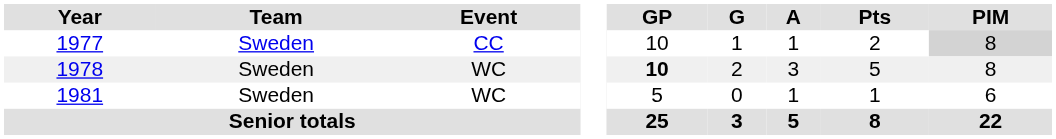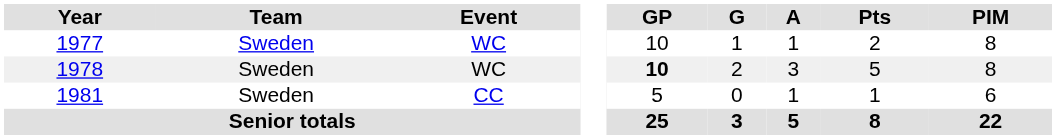1977 | Event: CC -> WC
1977 | PIM: lightgrey background -> no background
1981 | Event: WC -> CC
